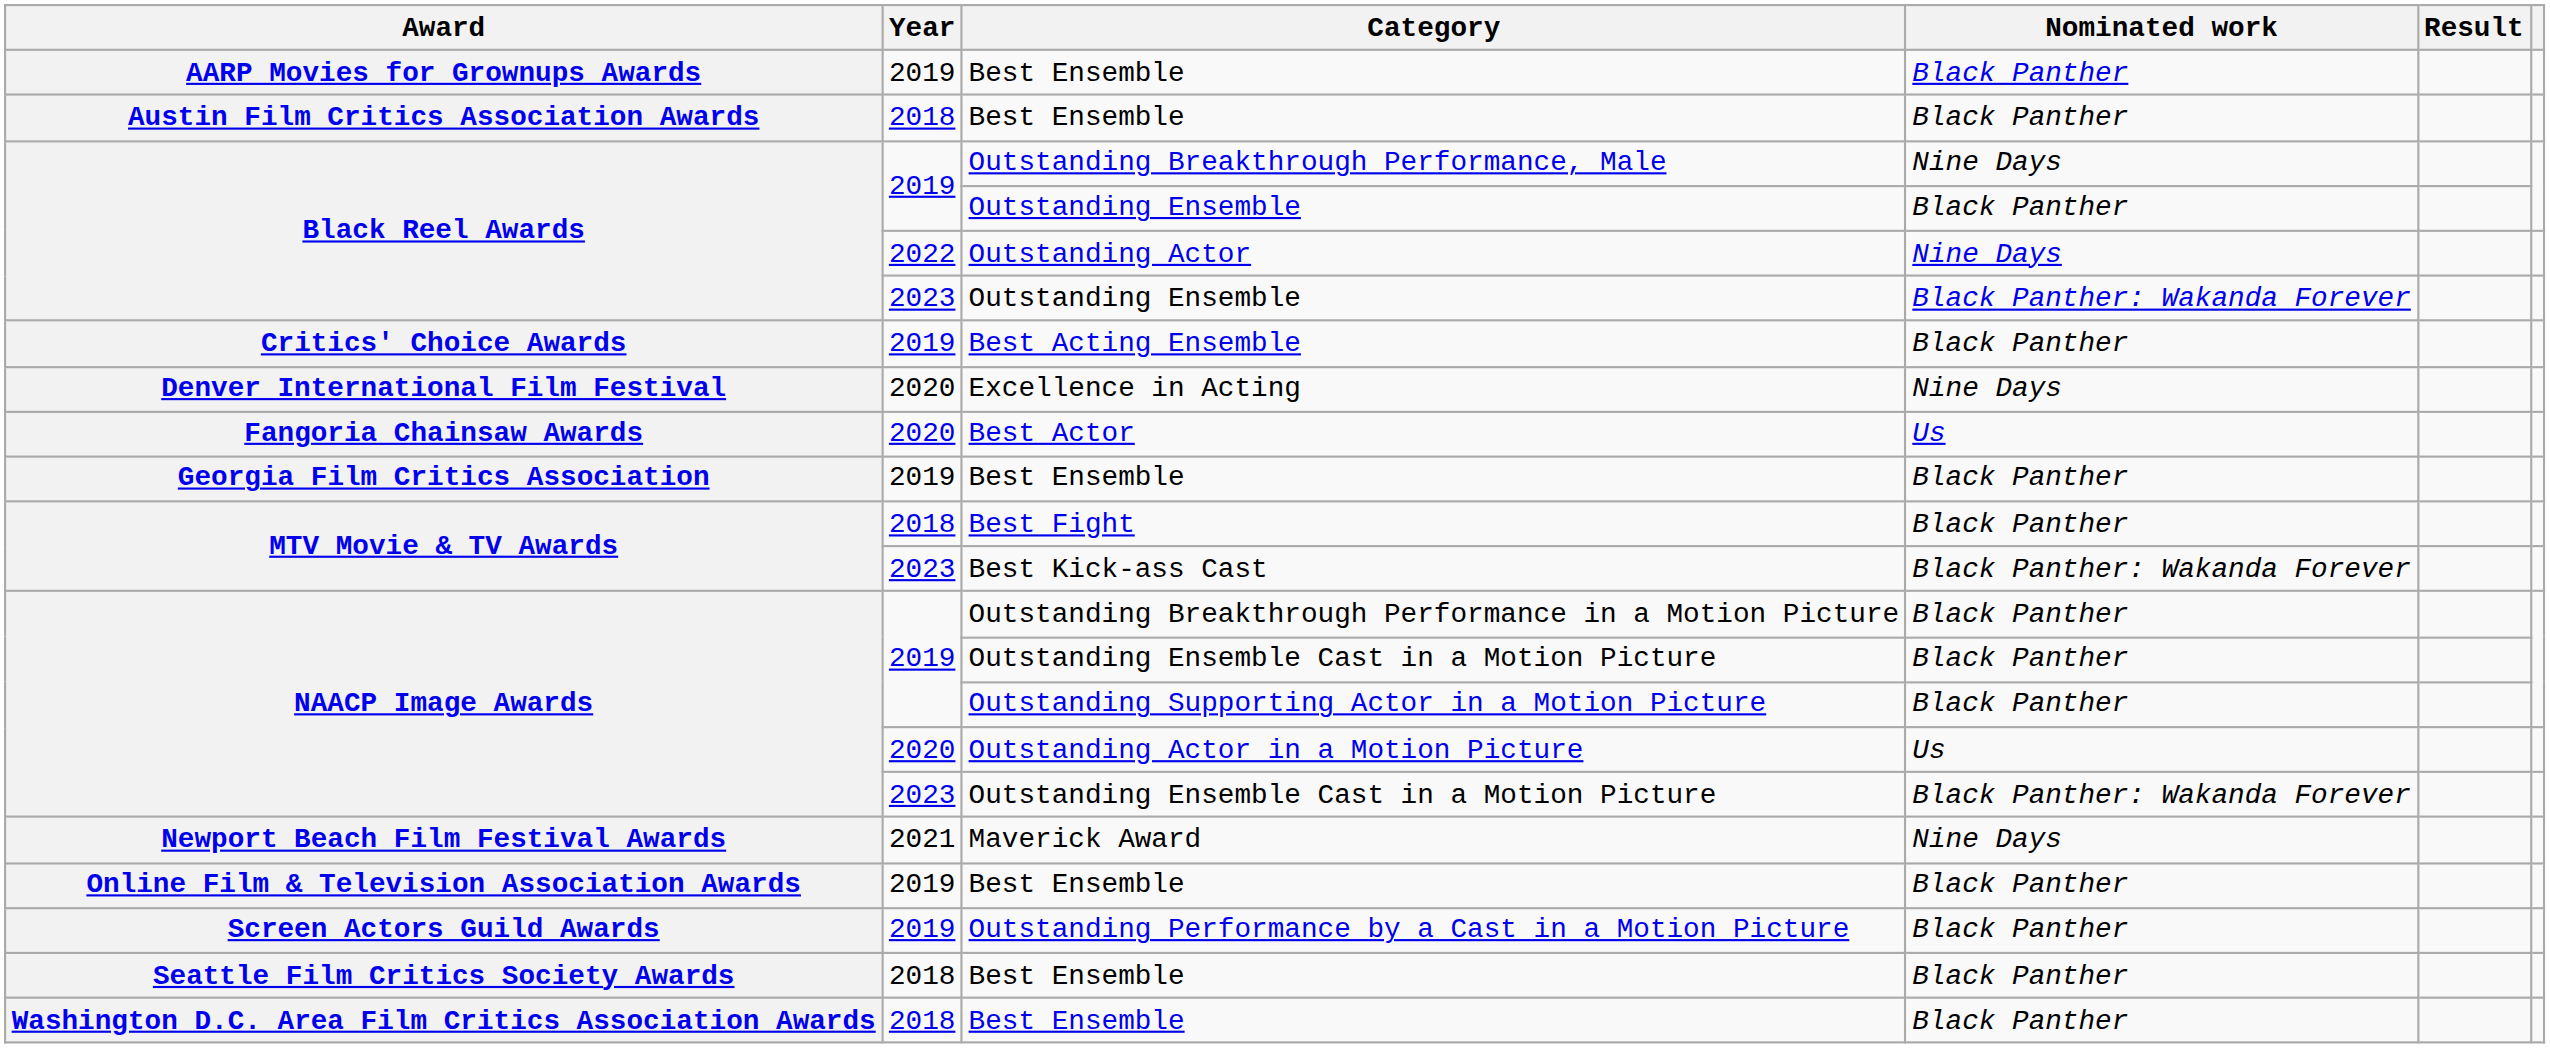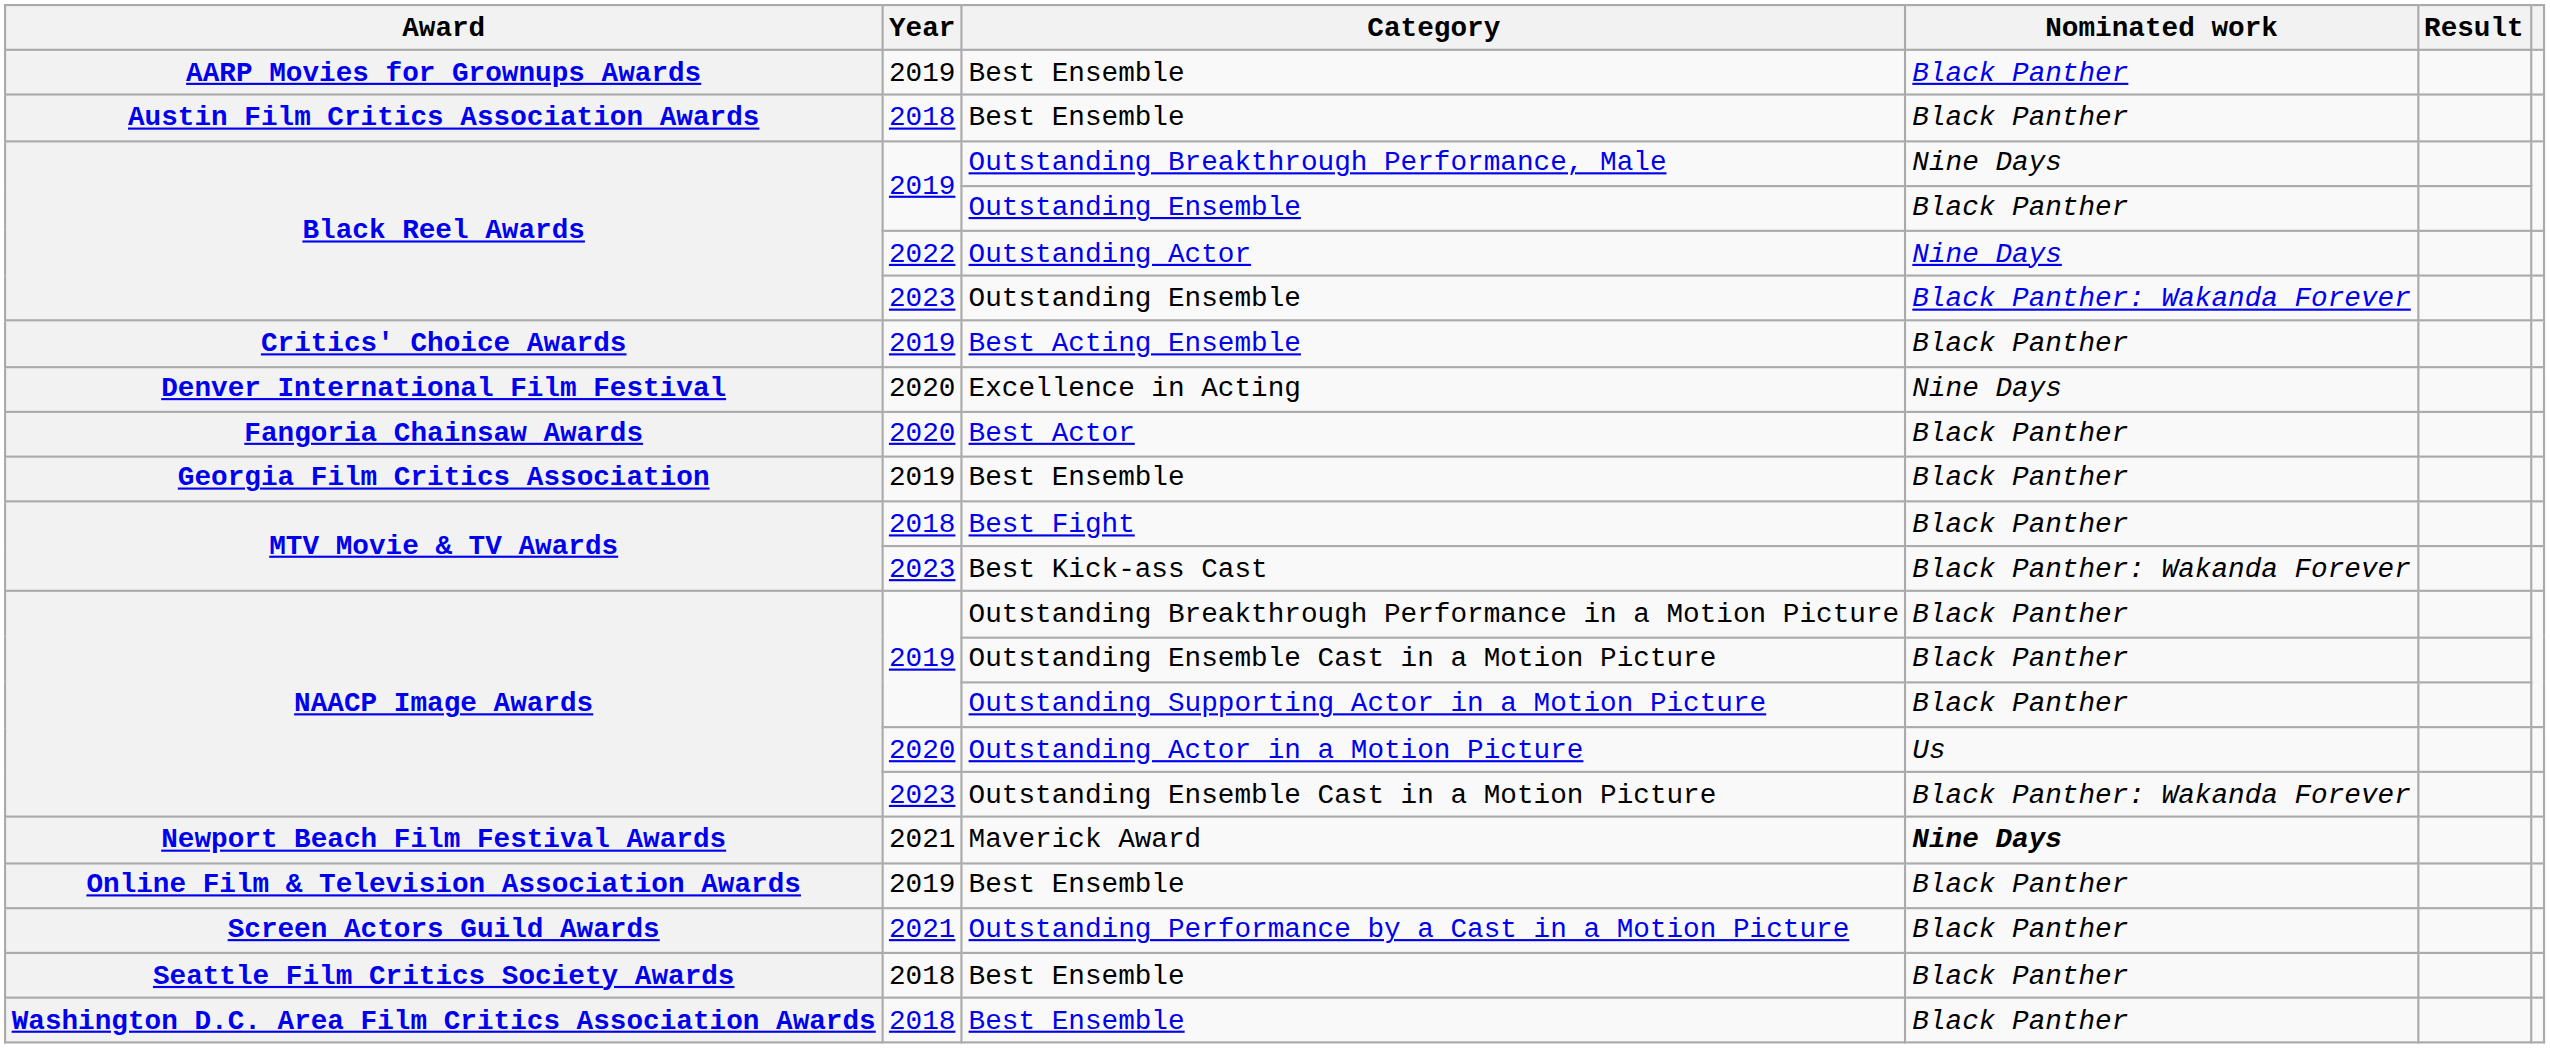Best Actor | Nominated work: Us -> Black Panther
Maverick Award | Nominated work: normal -> bold
Outstanding Performance by a Cast in a Motion Picture | Year: 2019 -> 2021
